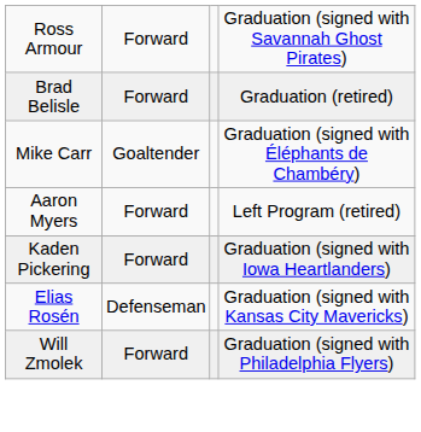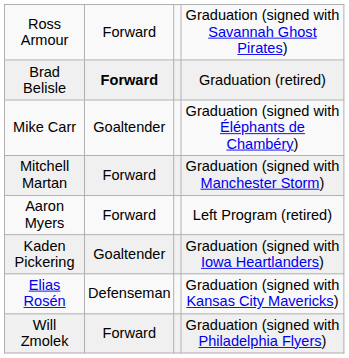Brad Belisle | column 2: normal -> bold
+ row: Mitchell Martan | Forward | Graduation (signed with Manchester Storm)
Kaden Pickering | column 2: Forward -> Goaltender
